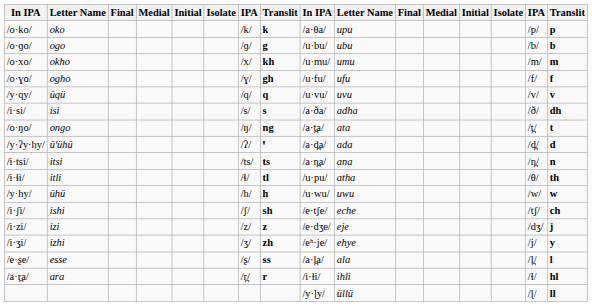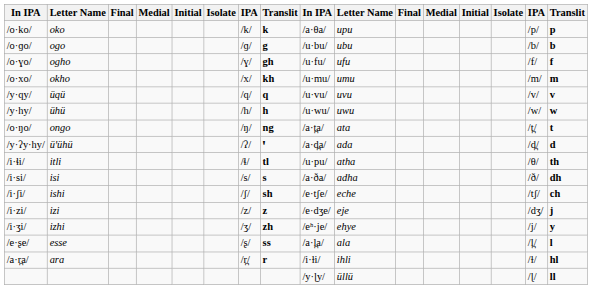rows swapped: /o·xo/ <-> /o·ɣo/
rows swapped: /y·hy/ <-> /i·si/
- row: /i·tsi/ | itsi | /ts/ | ts | /a·n̪a/ | ana | /n̪/ | n
